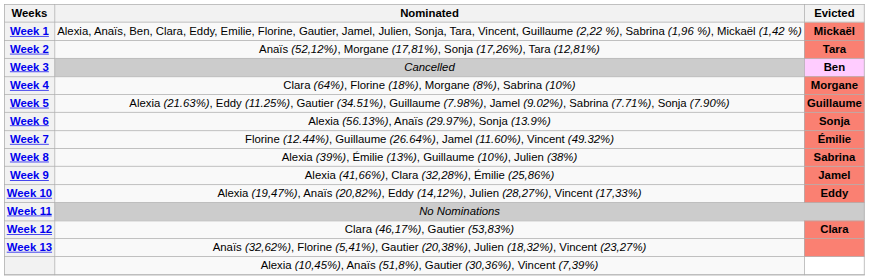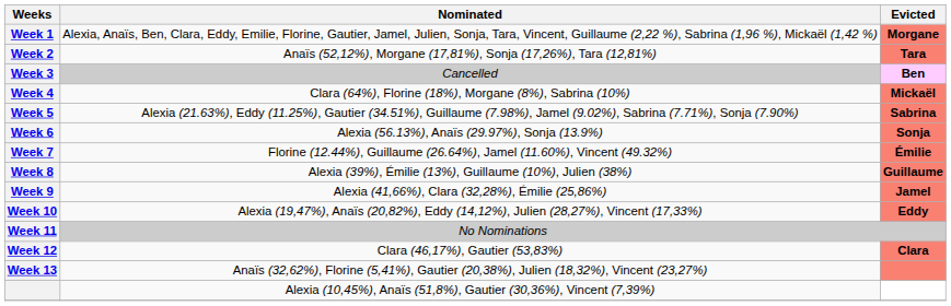Week 1 | Evicted: Mickaël -> Morgane
Week 4 | Evicted: Morgane -> Mickaël
Week 5 | Evicted: Guillaume -> Sabrina
Week 8 | Evicted: Sabrina -> Guillaume
